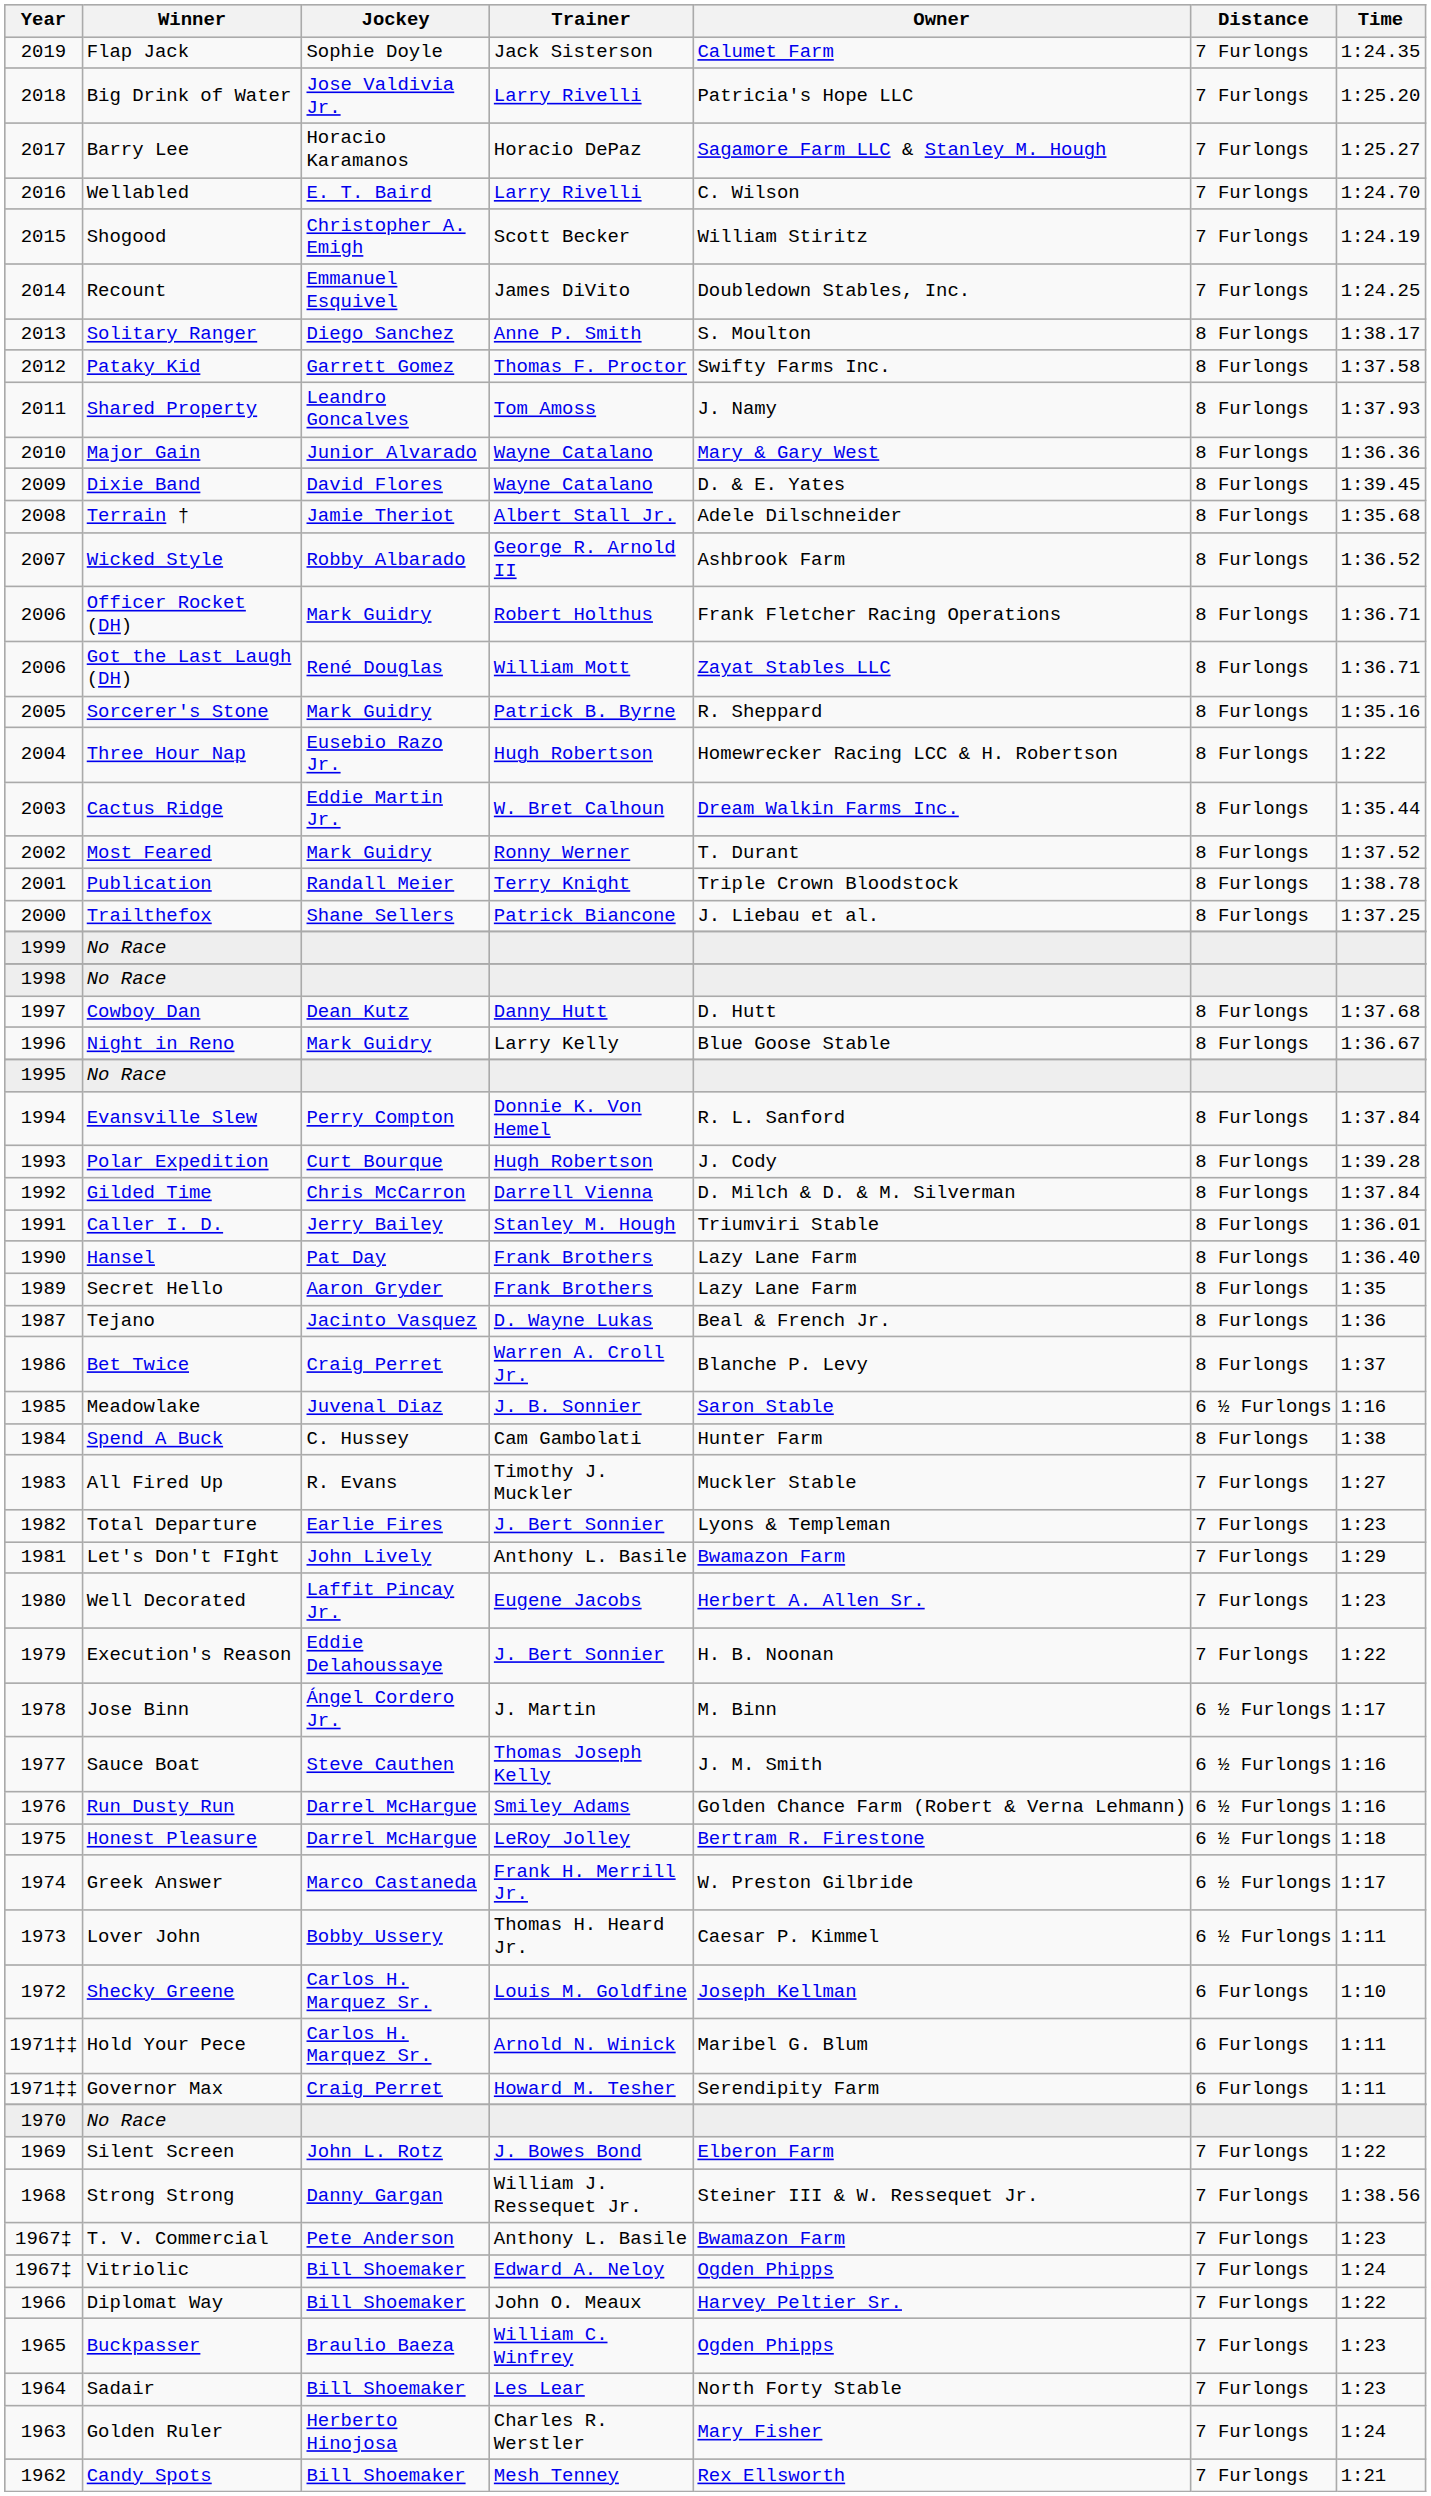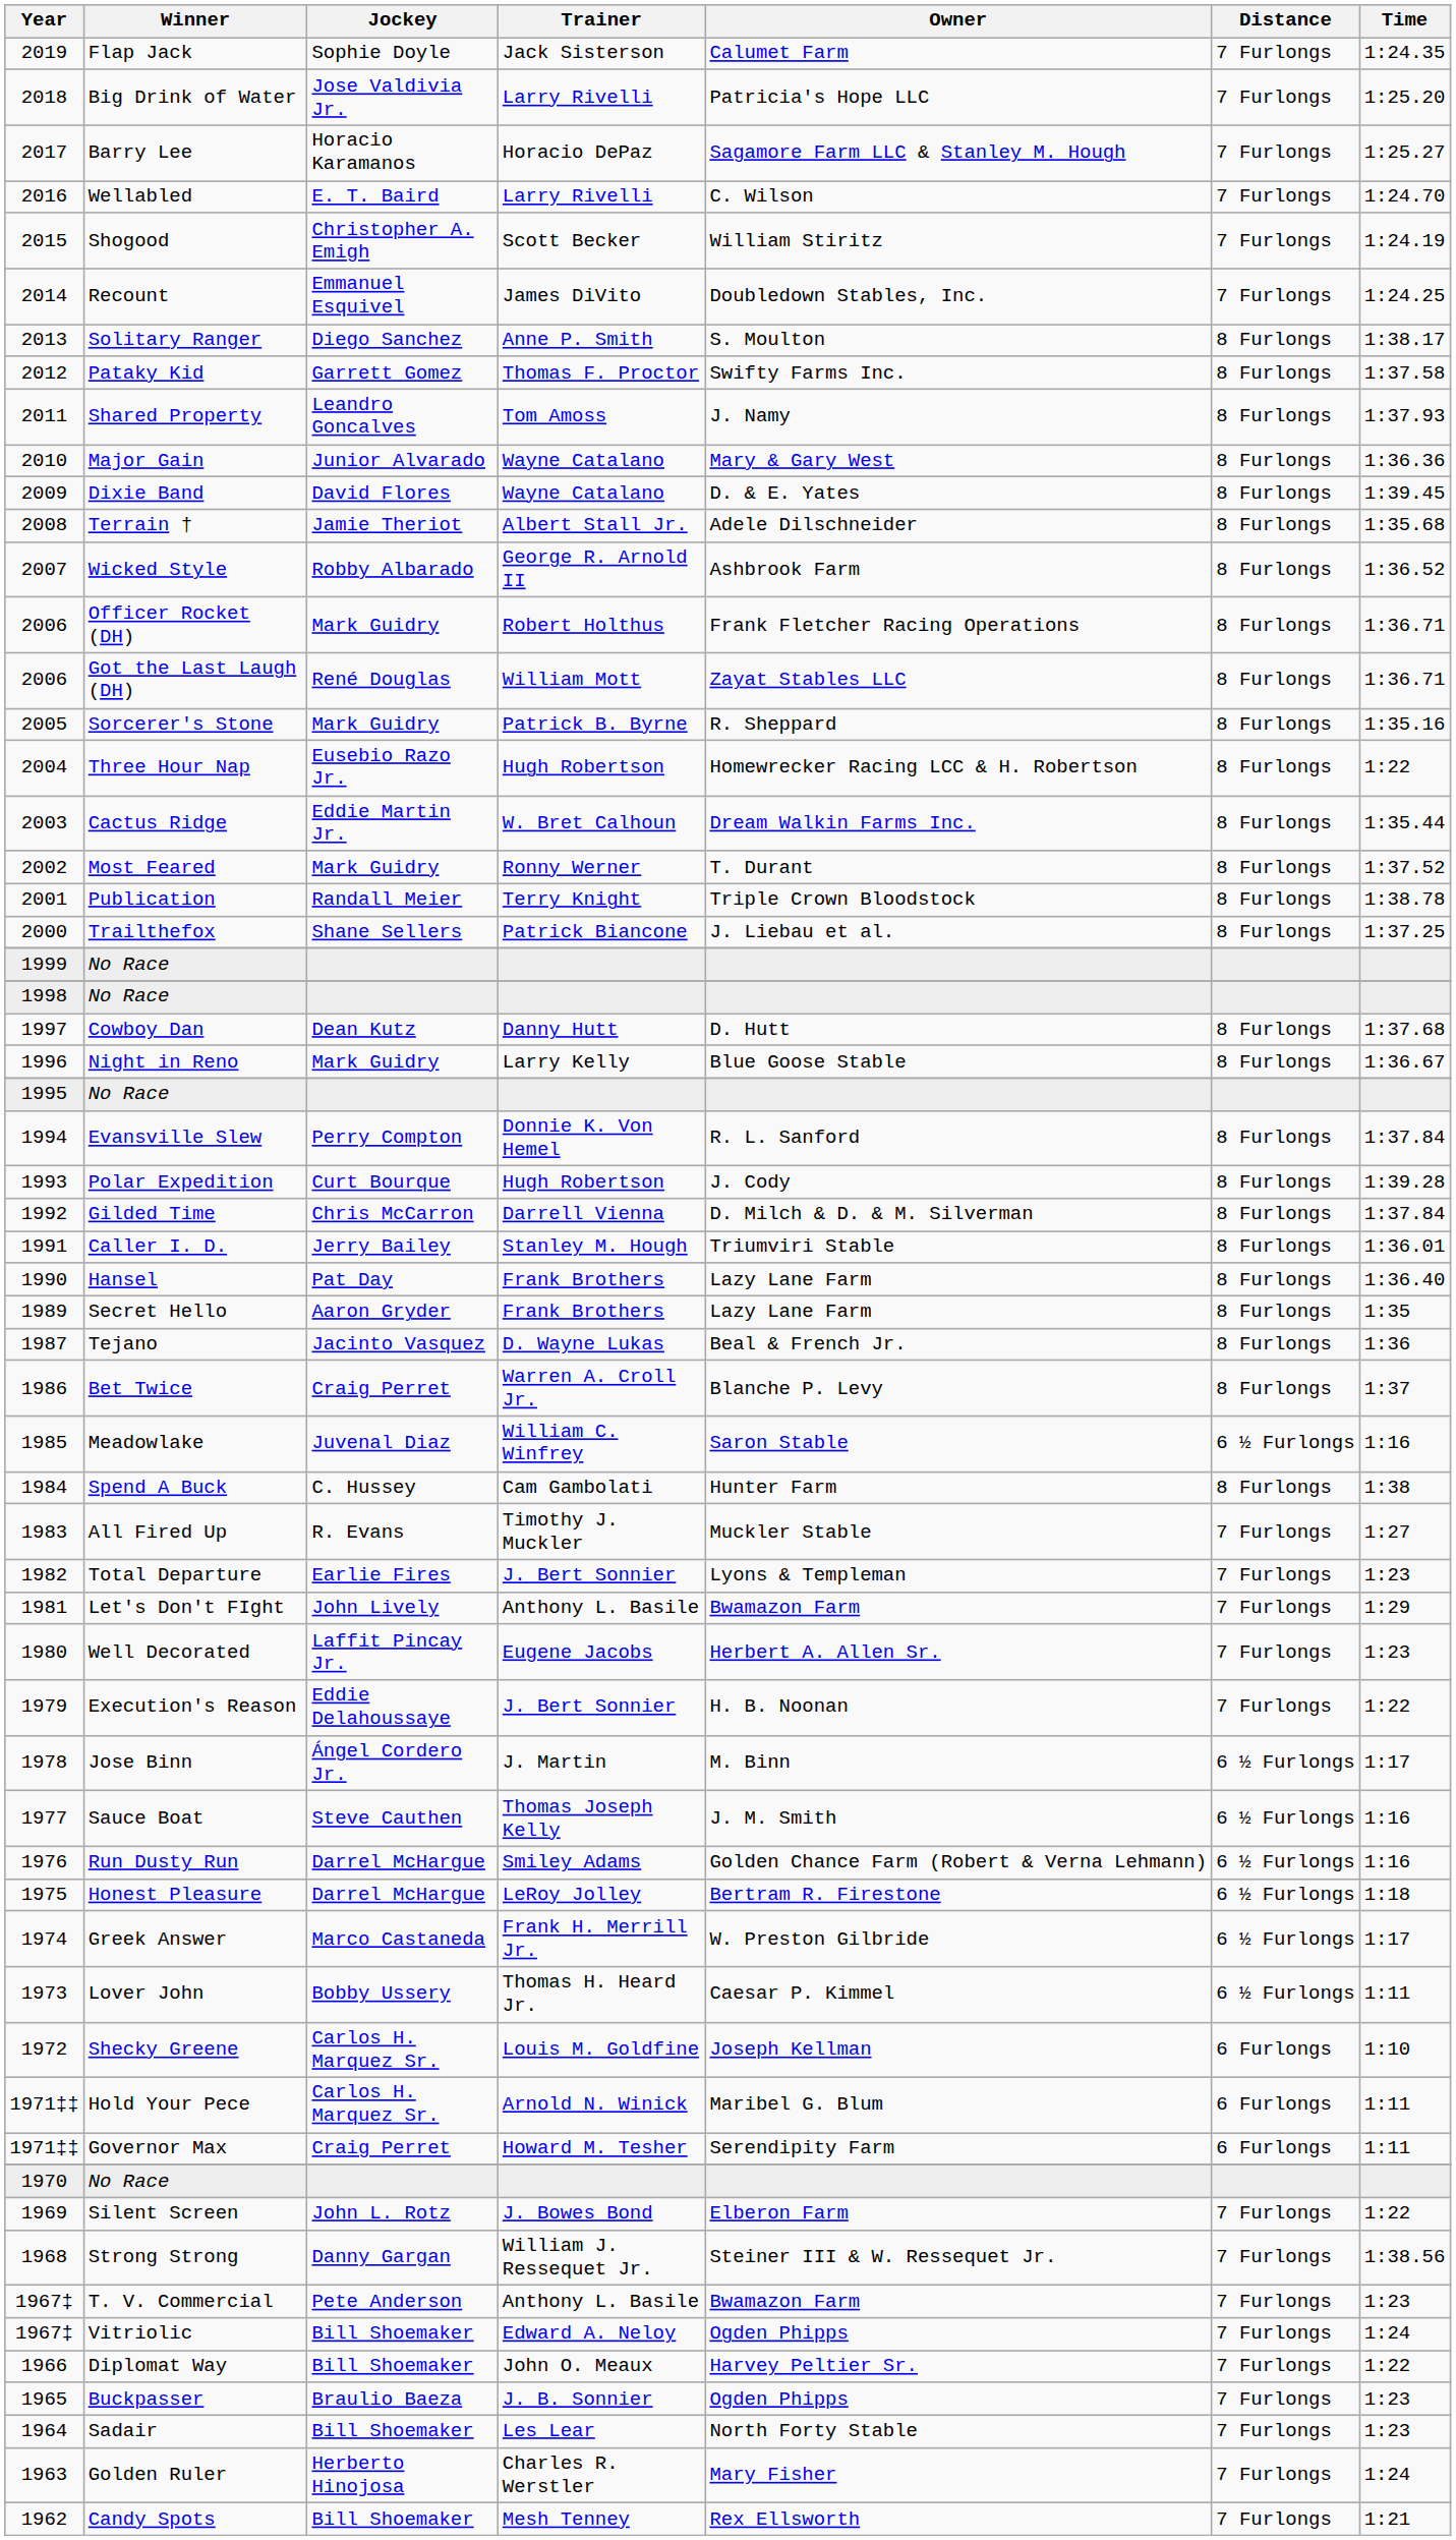Meadowlake | Trainer: J. B. Sonnier -> William C. Winfrey
Buckpasser | Trainer: William C. Winfrey -> J. B. Sonnier
